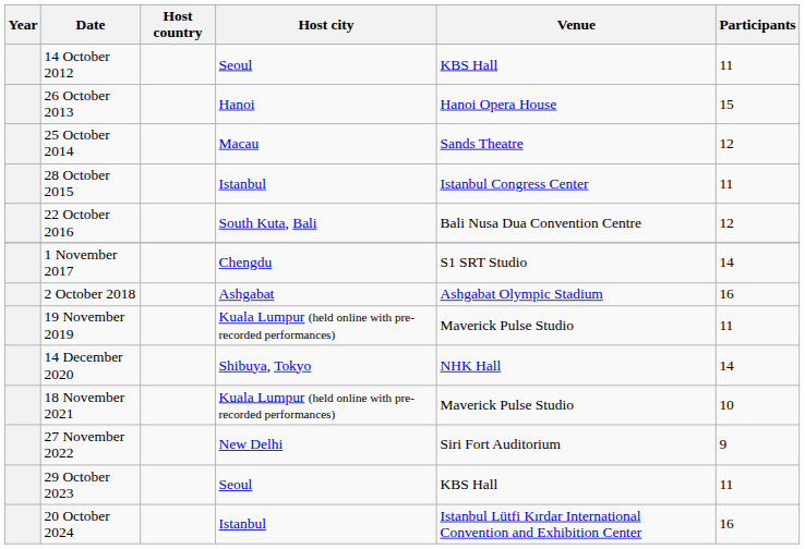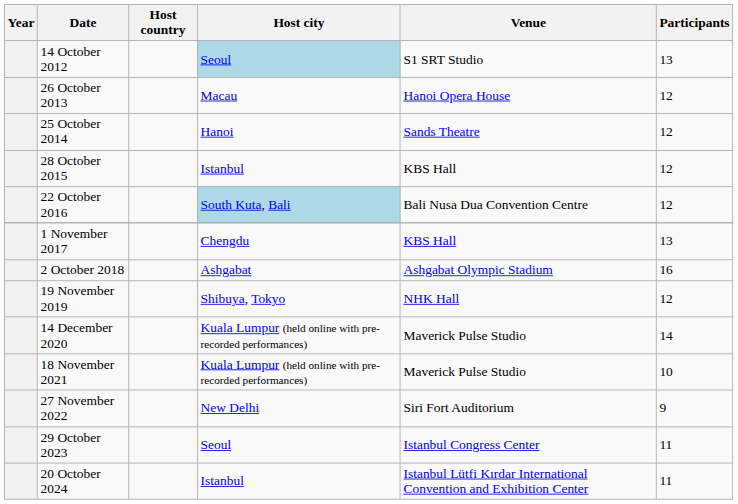14 October 2012 | Host city: no background -> lightblue background
14 October 2012 | Venue: KBS Hall -> S1 SRT Studio
14 October 2012 | Participants: 11 -> 13
26 October 2013 | Host city: Hanoi -> Macau
26 October 2013 | Participants: 15 -> 12
25 October 2014 | Host city: Macau -> Hanoi
28 October 2015 | Venue: Istanbul Congress Center -> KBS Hall
28 October 2015 | Participants: 11 -> 12
22 October 2016 | Host city: no background -> lightblue background
1 November 2017 | Venue: S1 SRT Studio -> KBS Hall
1 November 2017 | Participants: 14 -> 13
19 November 2019 | Host city: Kuala Lumpur (held online with pre-recorded performances) -> Shibuya, Tokyo
19 November 2019 | Venue: Maverick Pulse Studio -> NHK Hall
19 November 2019 | Participants: 11 -> 12
14 December 2020 | Host city: Shibuya, Tokyo -> Kuala Lumpur (held online with pre-recorded performances)
14 December 2020 | Venue: NHK Hall -> Maverick Pulse Studio
29 October 2023 | Venue: KBS Hall -> Istanbul Congress Center
20 October 2024 | Participants: 16 -> 11
